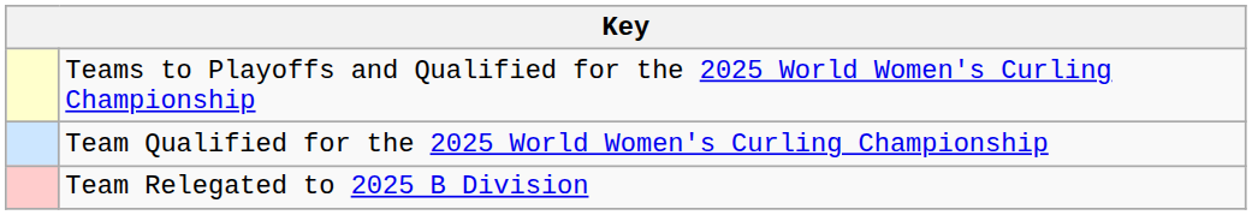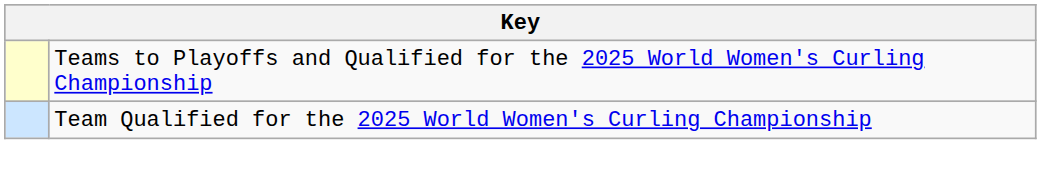- row: Team Relegated to 2025 B Division
